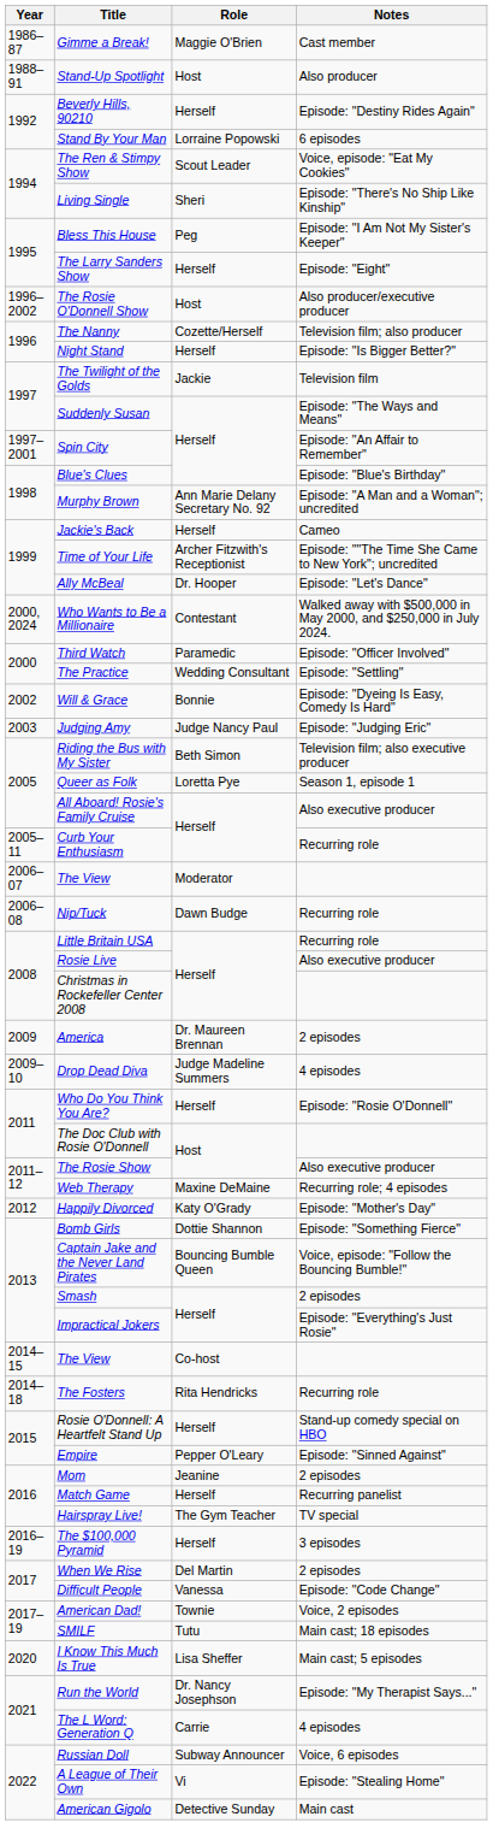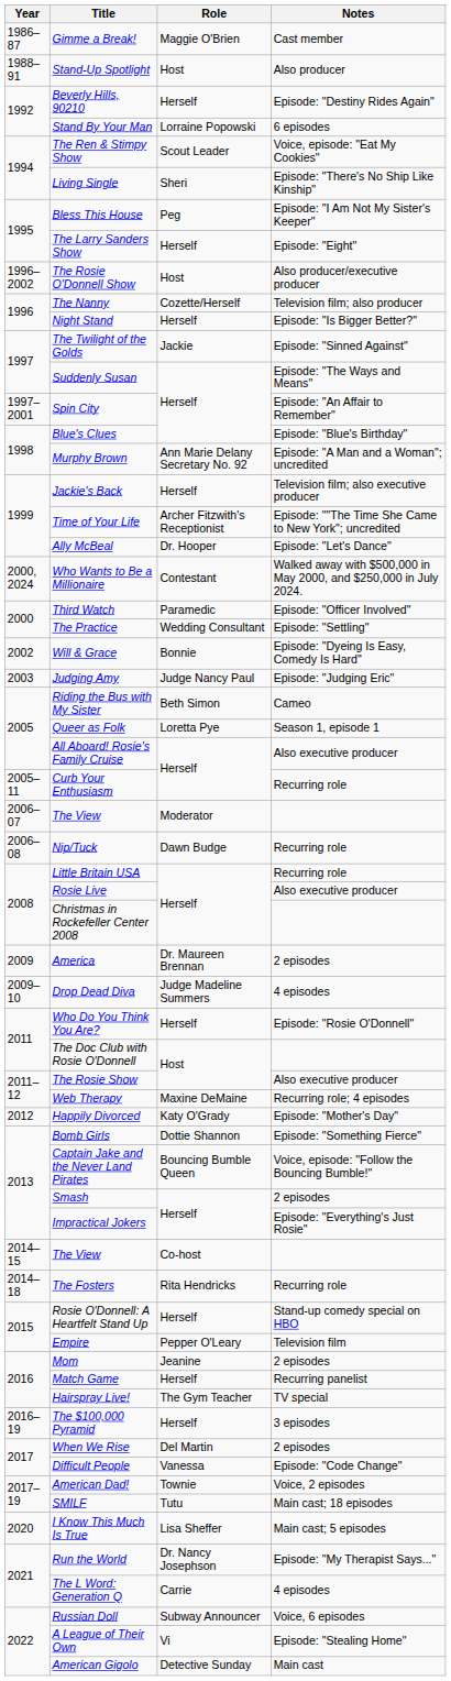The Twilight of the Golds | Notes: Television film -> Episode: "Sinned Against"
Jackie's Back | Notes: Cameo -> Television film; also executive producer
Riding the Bus with My Sister | Notes: Television film; also executive producer -> Cameo
Empire | Notes: Episode: "Sinned Against" -> Television film
